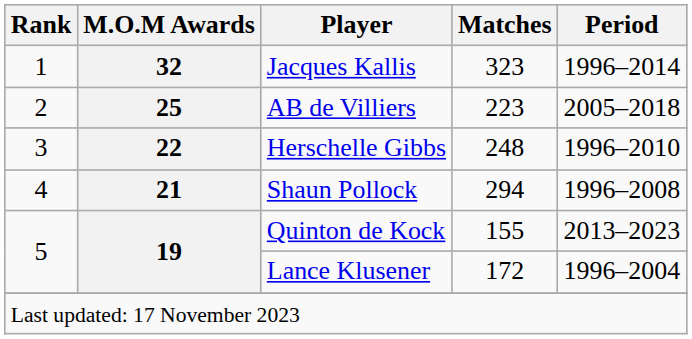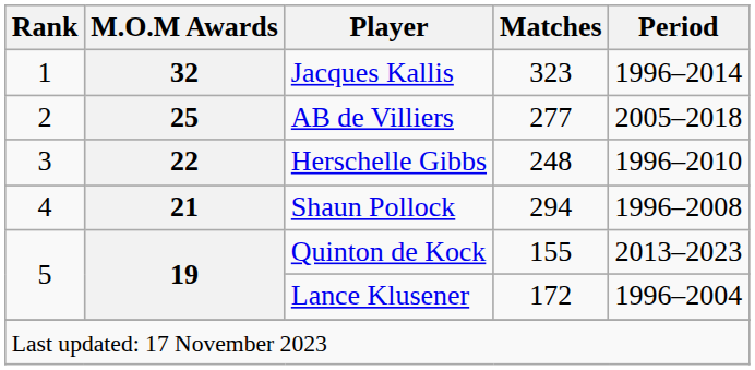AB de Villiers | Matches: 223 -> 277
